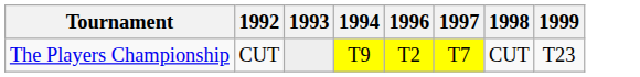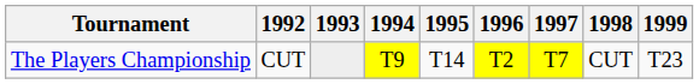+ column: 1995 | T14
